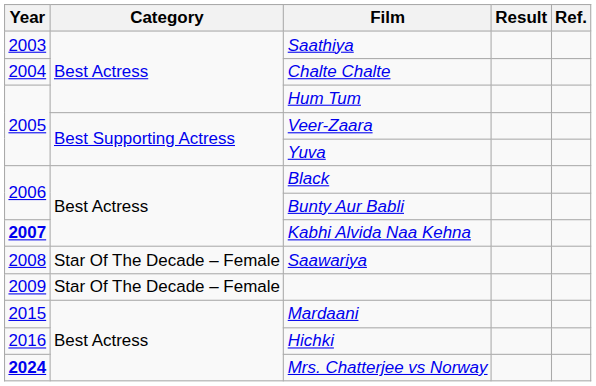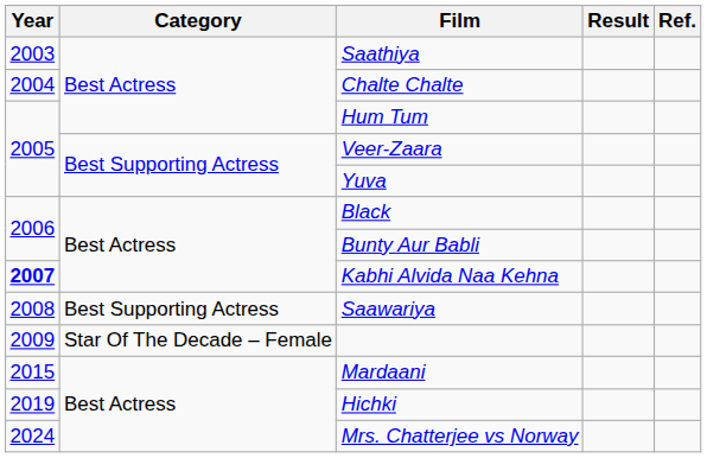Saawariya | Category: Star Of The Decade – Female -> Best Supporting Actress
Hichki | Year: 2016 -> 2019
Mrs. Chatterjee vs Norway | Year: bold -> normal
